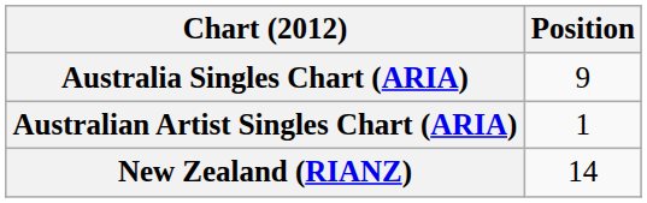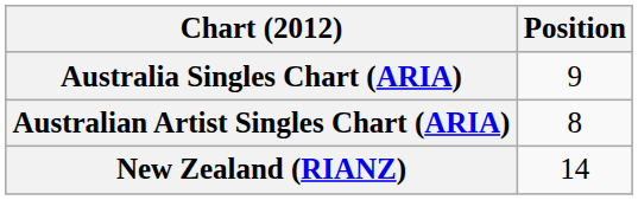Australian Artist Singles Chart (ARIA) | Position: 1 -> 8
